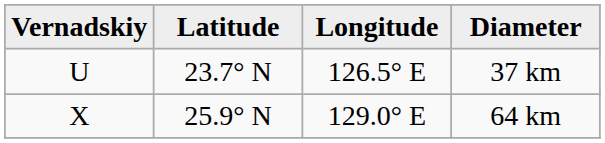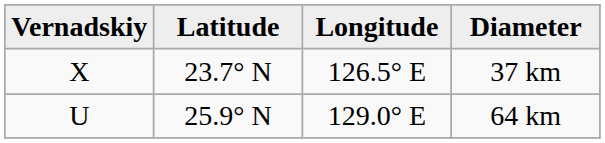37 km | Vernadskiy: U -> X
64 km | Vernadskiy: X -> U
